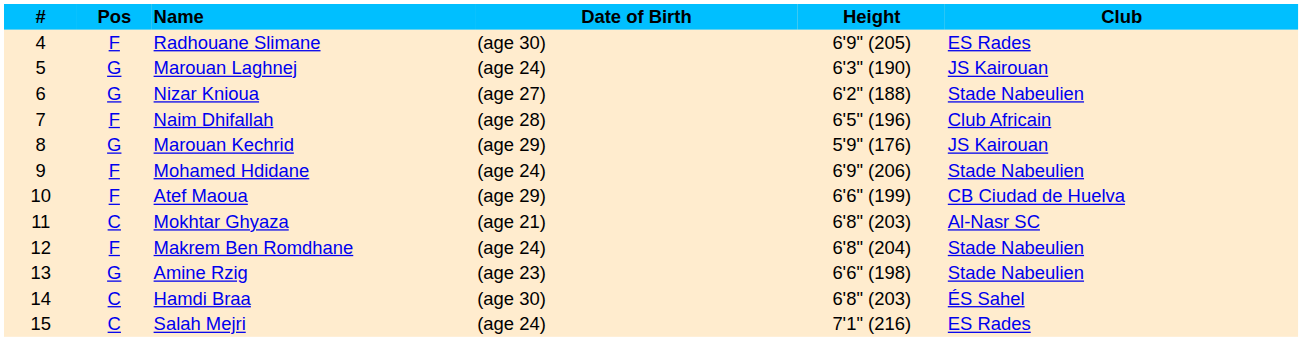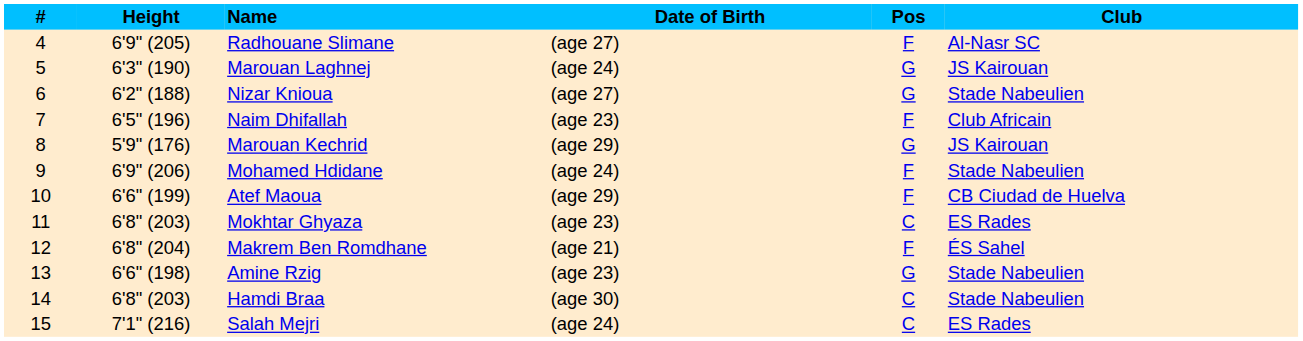columns swapped: Pos <-> Height
Radhouane Slimane | Date of Birth: (age 30) -> (age 27)
Radhouane Slimane | Club: ES Rades -> Al-Nasr SC
Naim Dhifallah | Date of Birth: (age 28) -> (age 23)
Mokhtar Ghyaza | Date of Birth: (age 21) -> (age 23)
Mokhtar Ghyaza | Club: Al-Nasr SC -> ES Rades
Makrem Ben Romdhane | Date of Birth: (age 24) -> (age 21)
Makrem Ben Romdhane | Club: Stade Nabeulien -> ÉS Sahel
Hamdi Braa | Club: ÉS Sahel -> Stade Nabeulien
